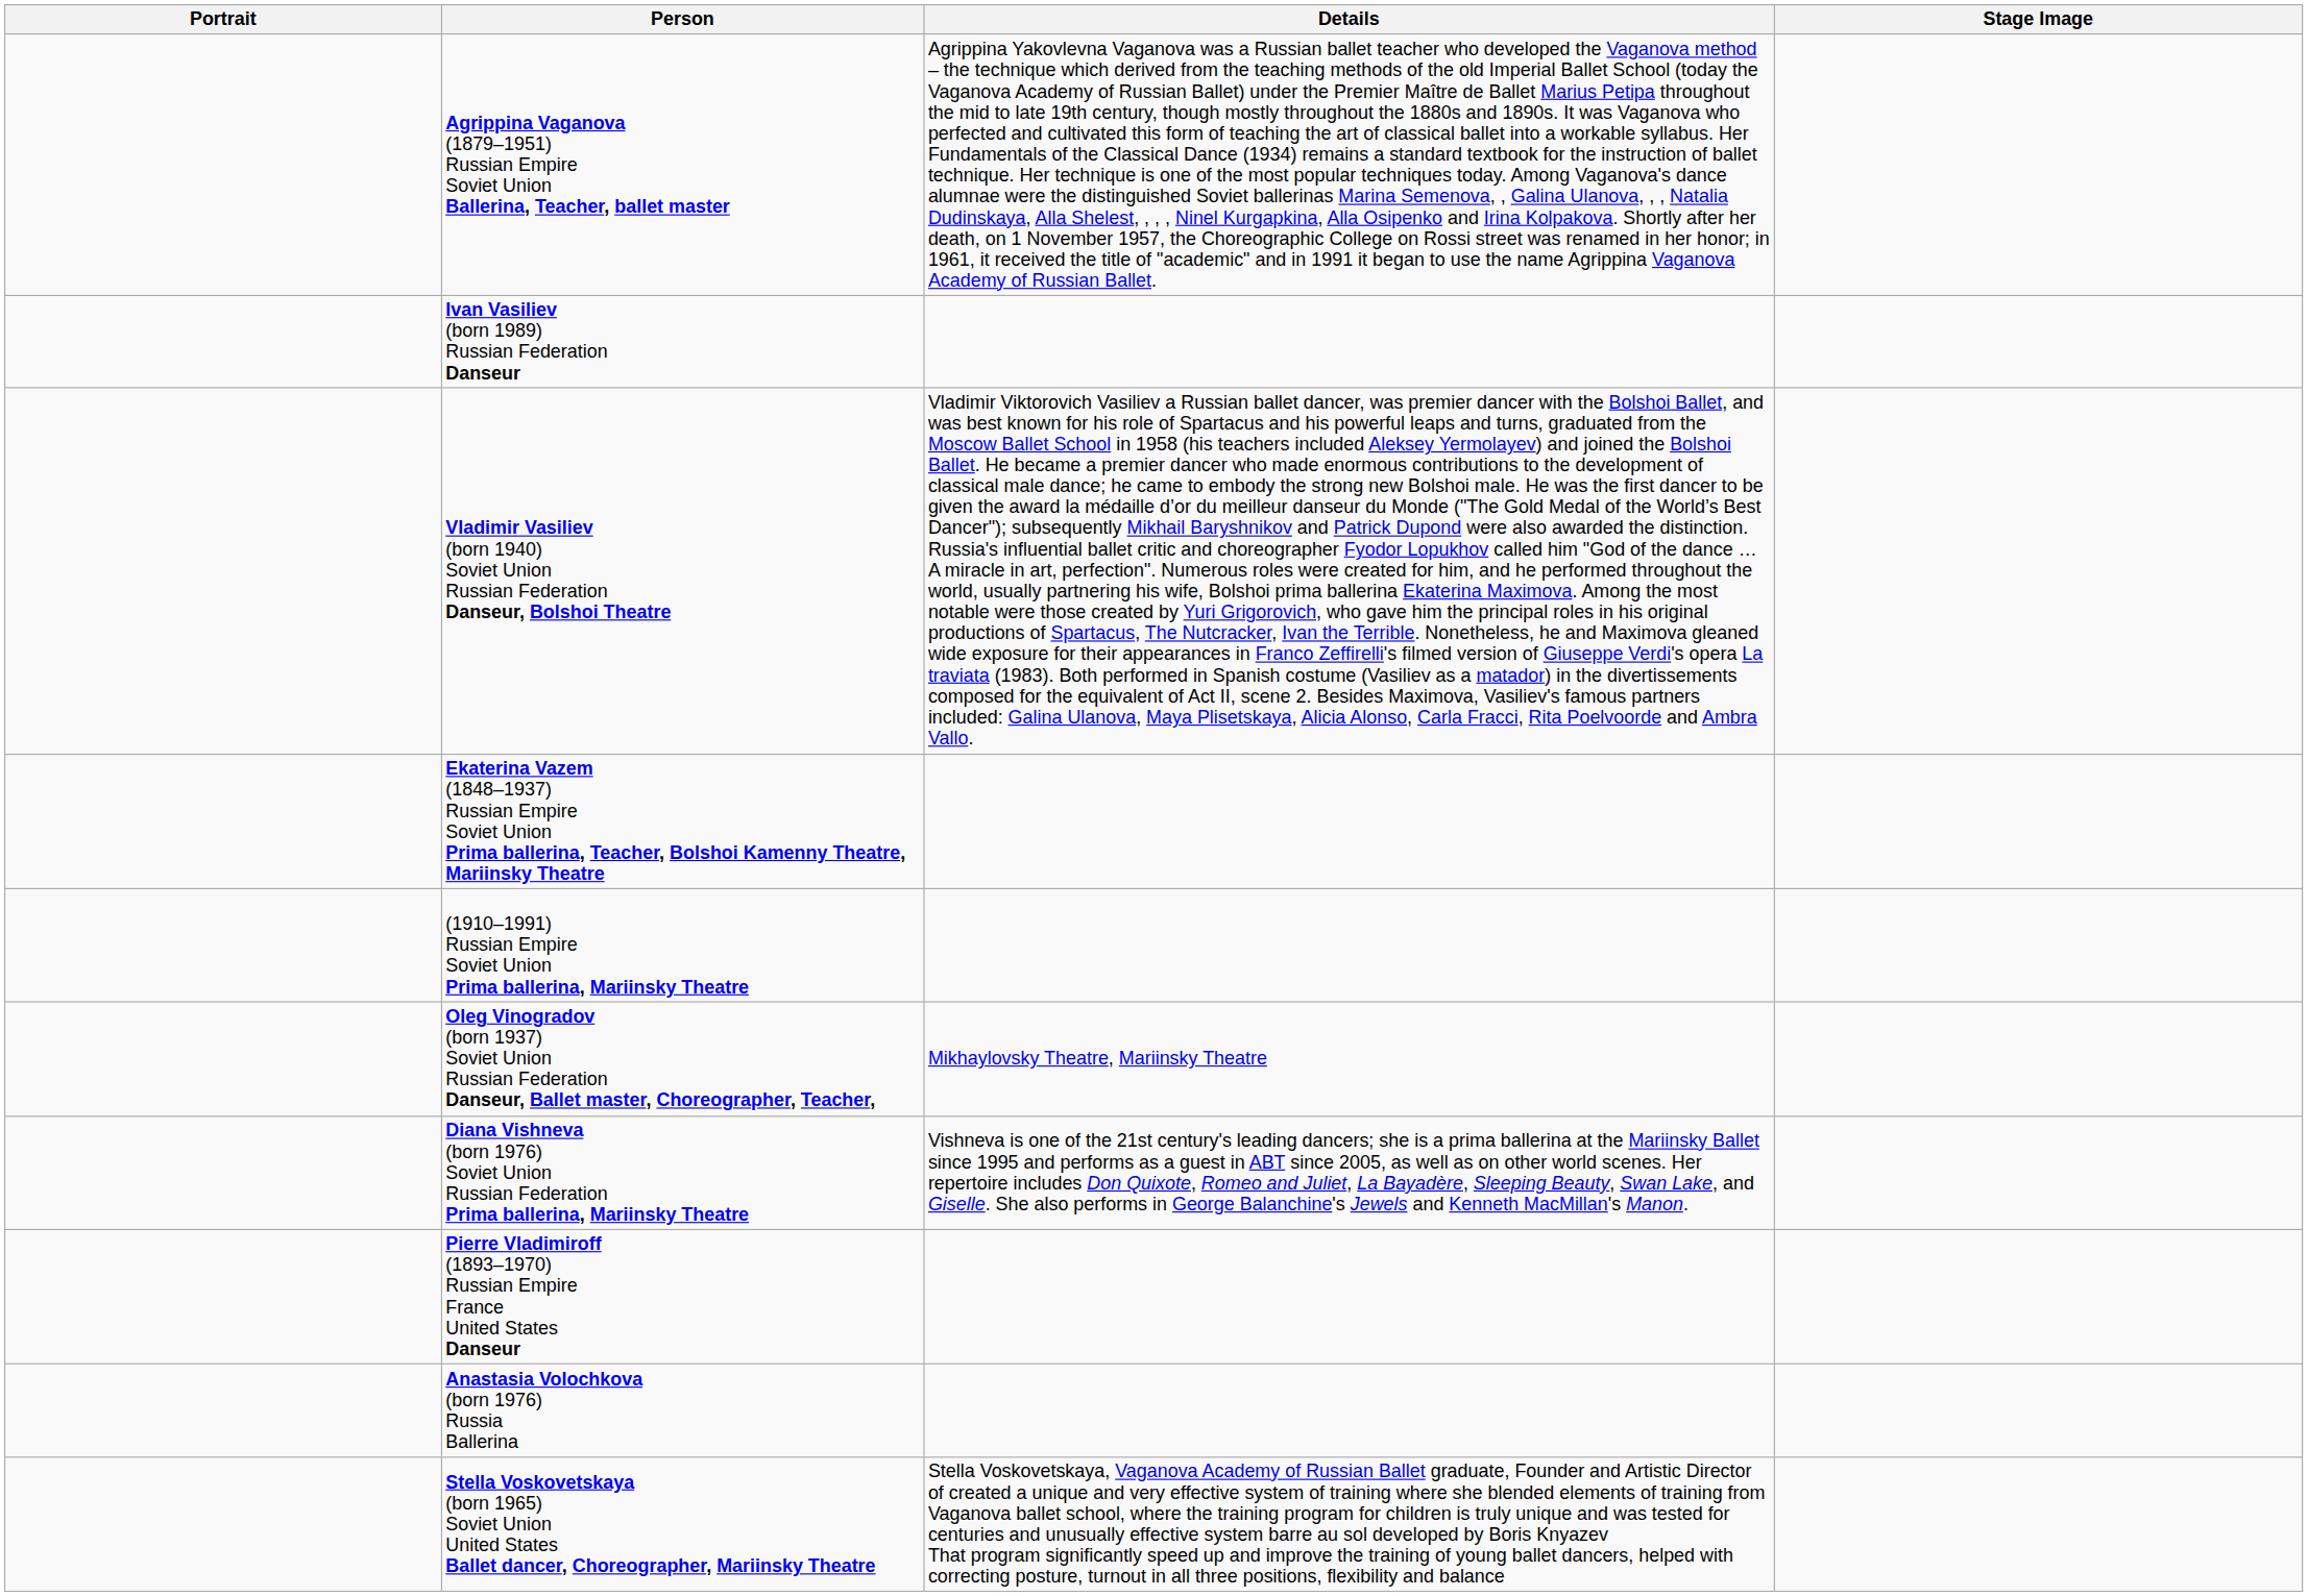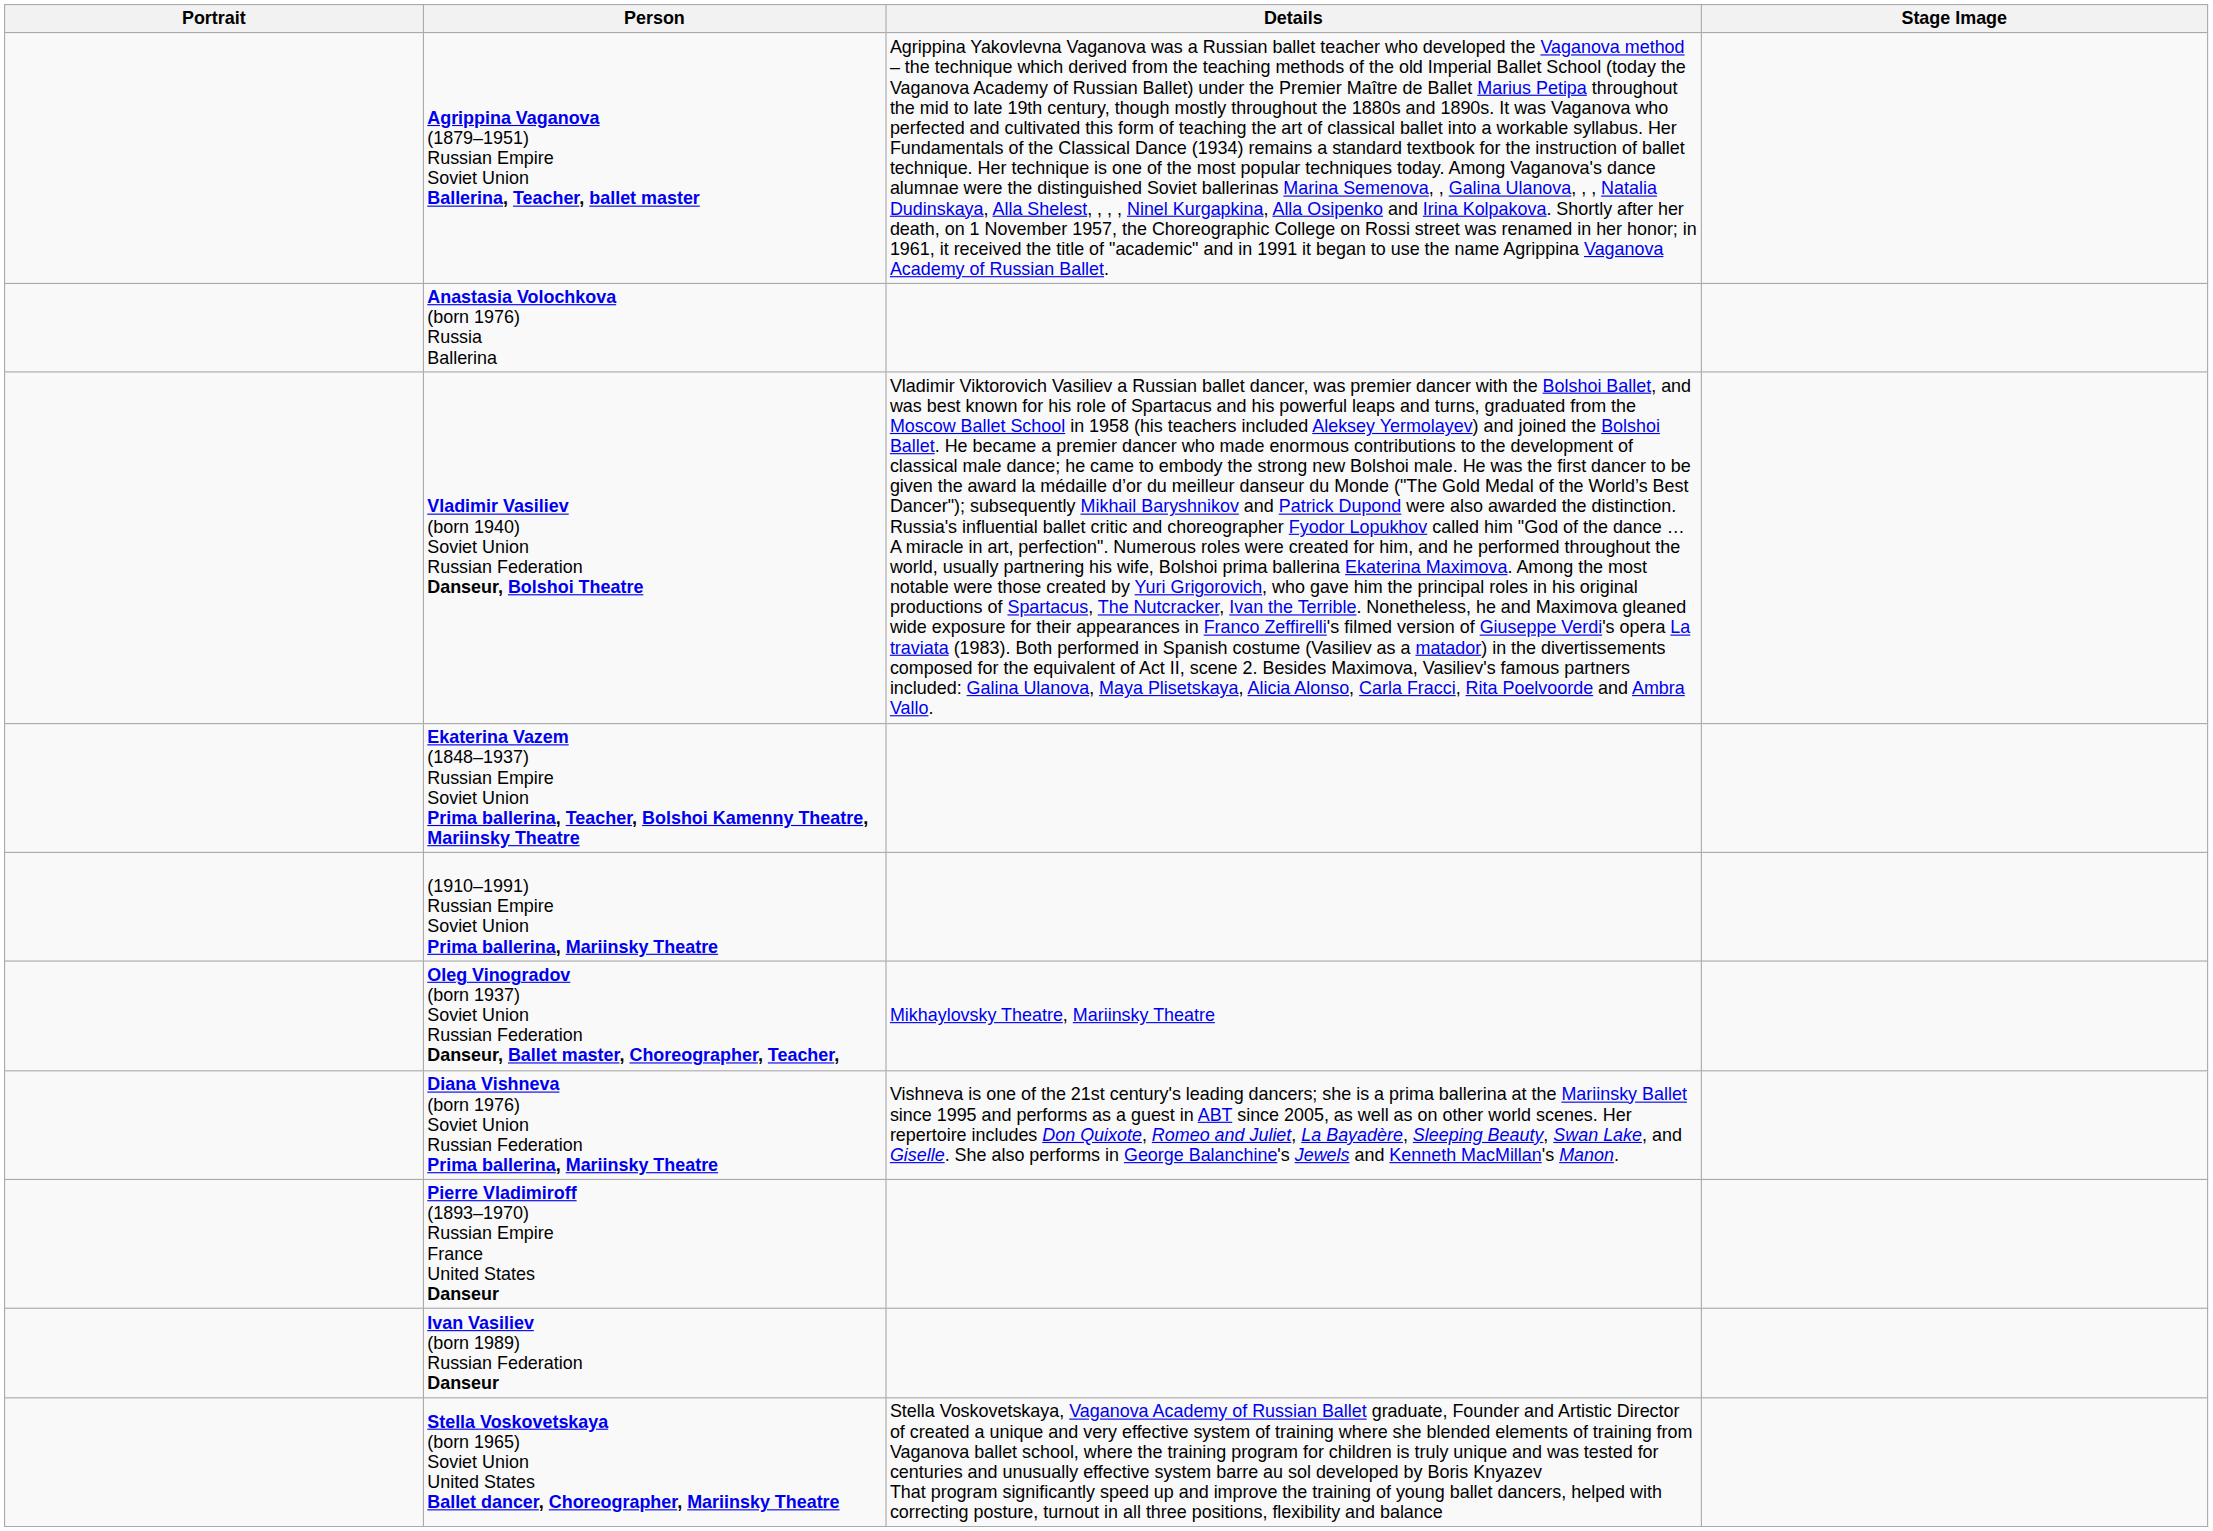rows swapped: Ivan Vasiliev (born 1989) Russian Federation Danseur <-> Anastasia Volochkova (born 1976) Russia Ballerina
